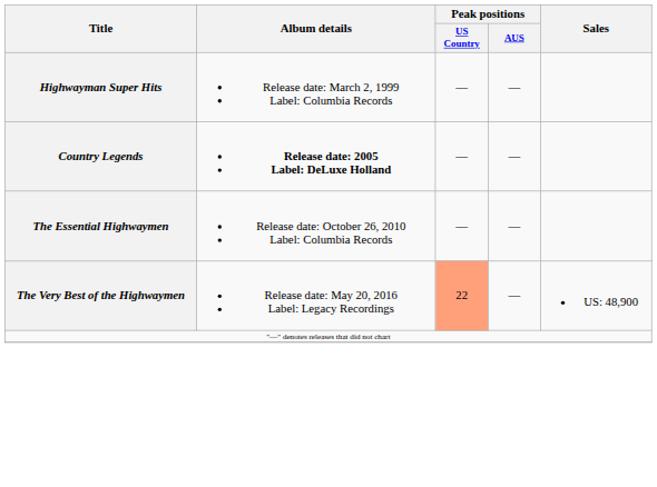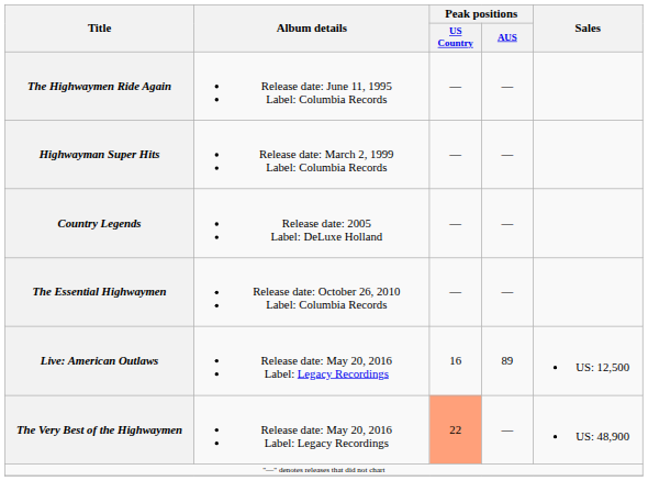+ row: The Highwaymen Ride Again | Release date: June 11, 1995 Label: Columbia Records | — | —
Country Legends | Album details: bold -> normal
+ row: Live: American Outlaws | Release date: May 20, 2016 Label: Legacy Recordings | 16 | 89 | US: 12,500
